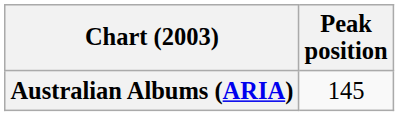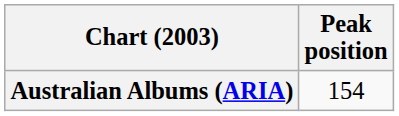Australian Albums (ARIA) | Peak position: 145 -> 154
